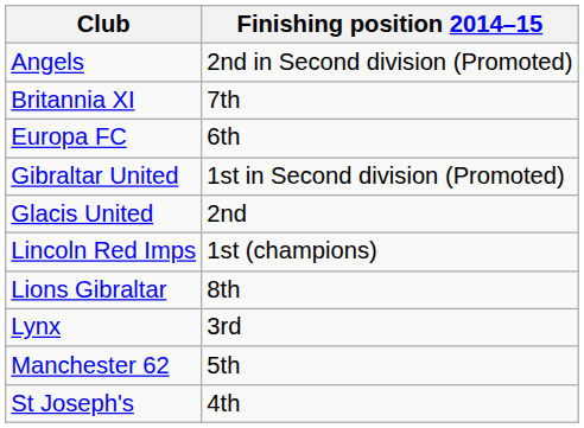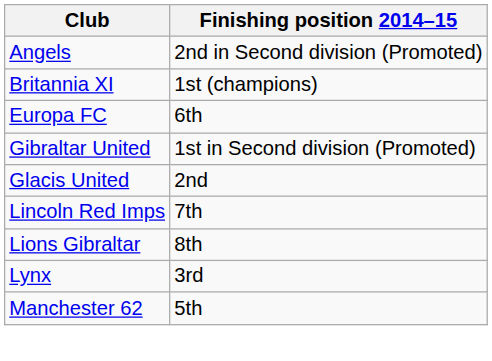Britannia XI | Finishing position 2014–15: 7th -> 1st (champions)
Lincoln Red Imps | Finishing position 2014–15: 1st (champions) -> 7th
- row: St Joseph's | 4th
